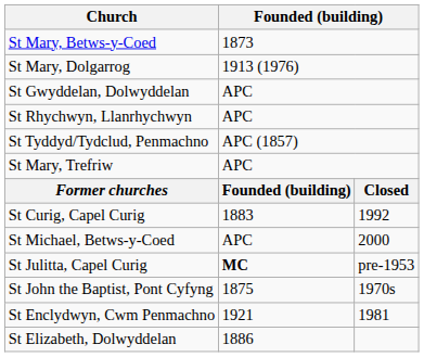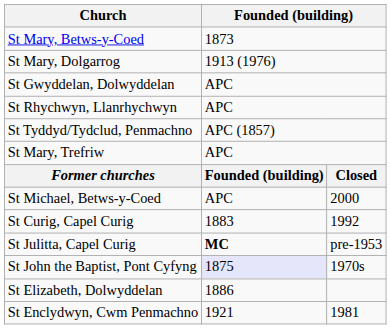rows swapped: St Michael, Betws-y-Coed <-> St Curig, Capel Curig
St John the Baptist, Pont Cyfyng | column 2: no background -> lavender background
rows swapped: St Enclydwyn, Cwm Penmachno <-> St Elizabeth, Dolwyddelan
